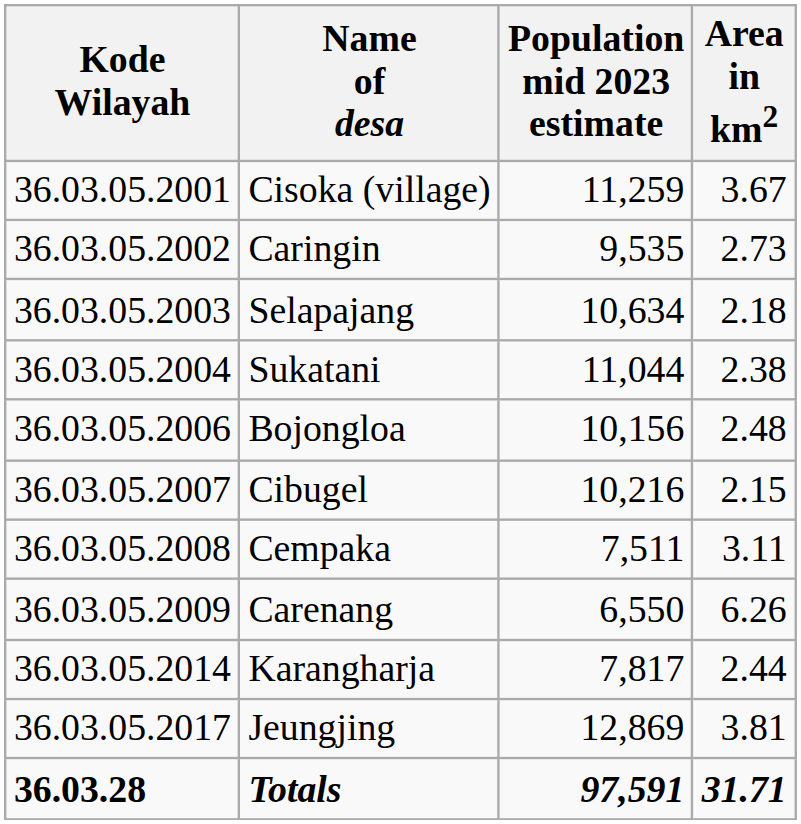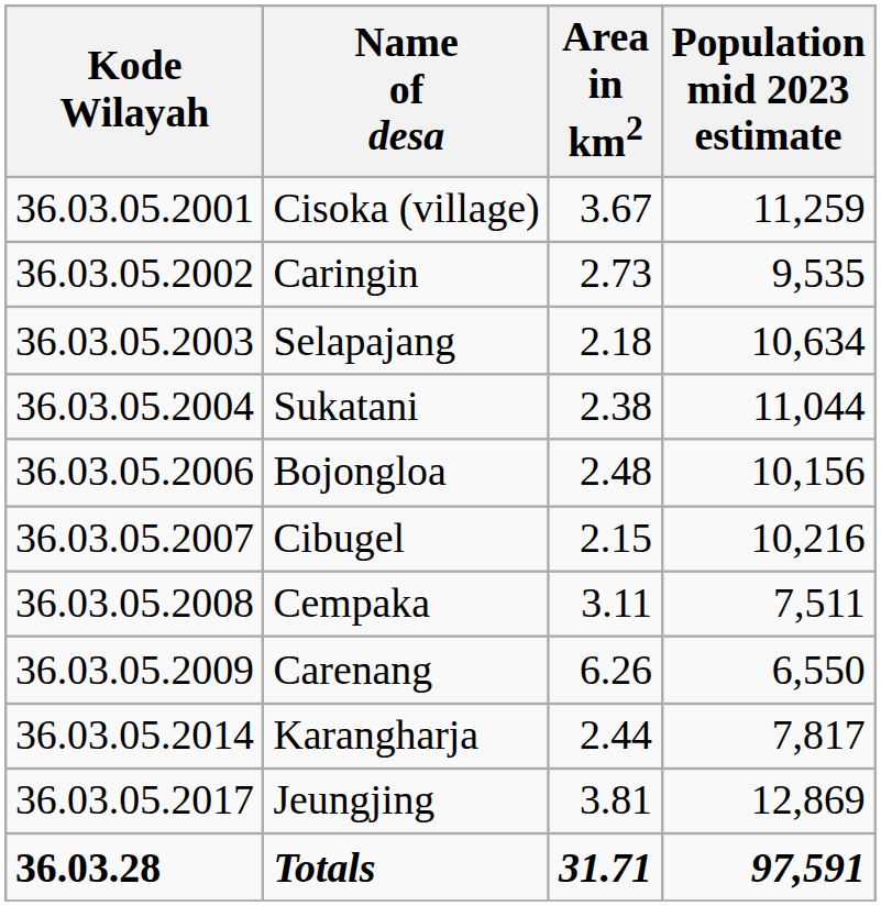columns swapped: Area in km2 <-> Population mid 2023 estimate
